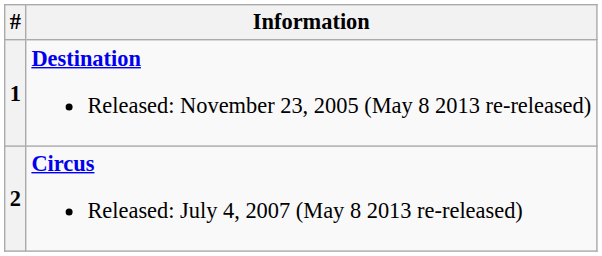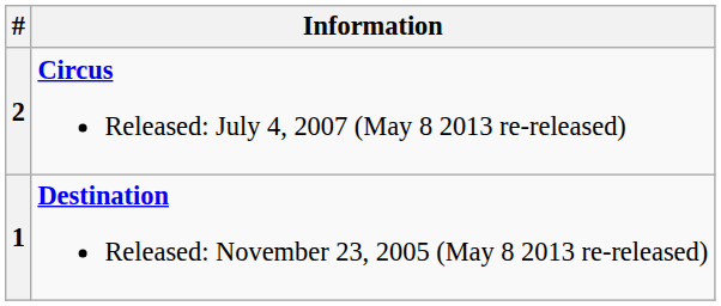rows swapped: 1 <-> 2
